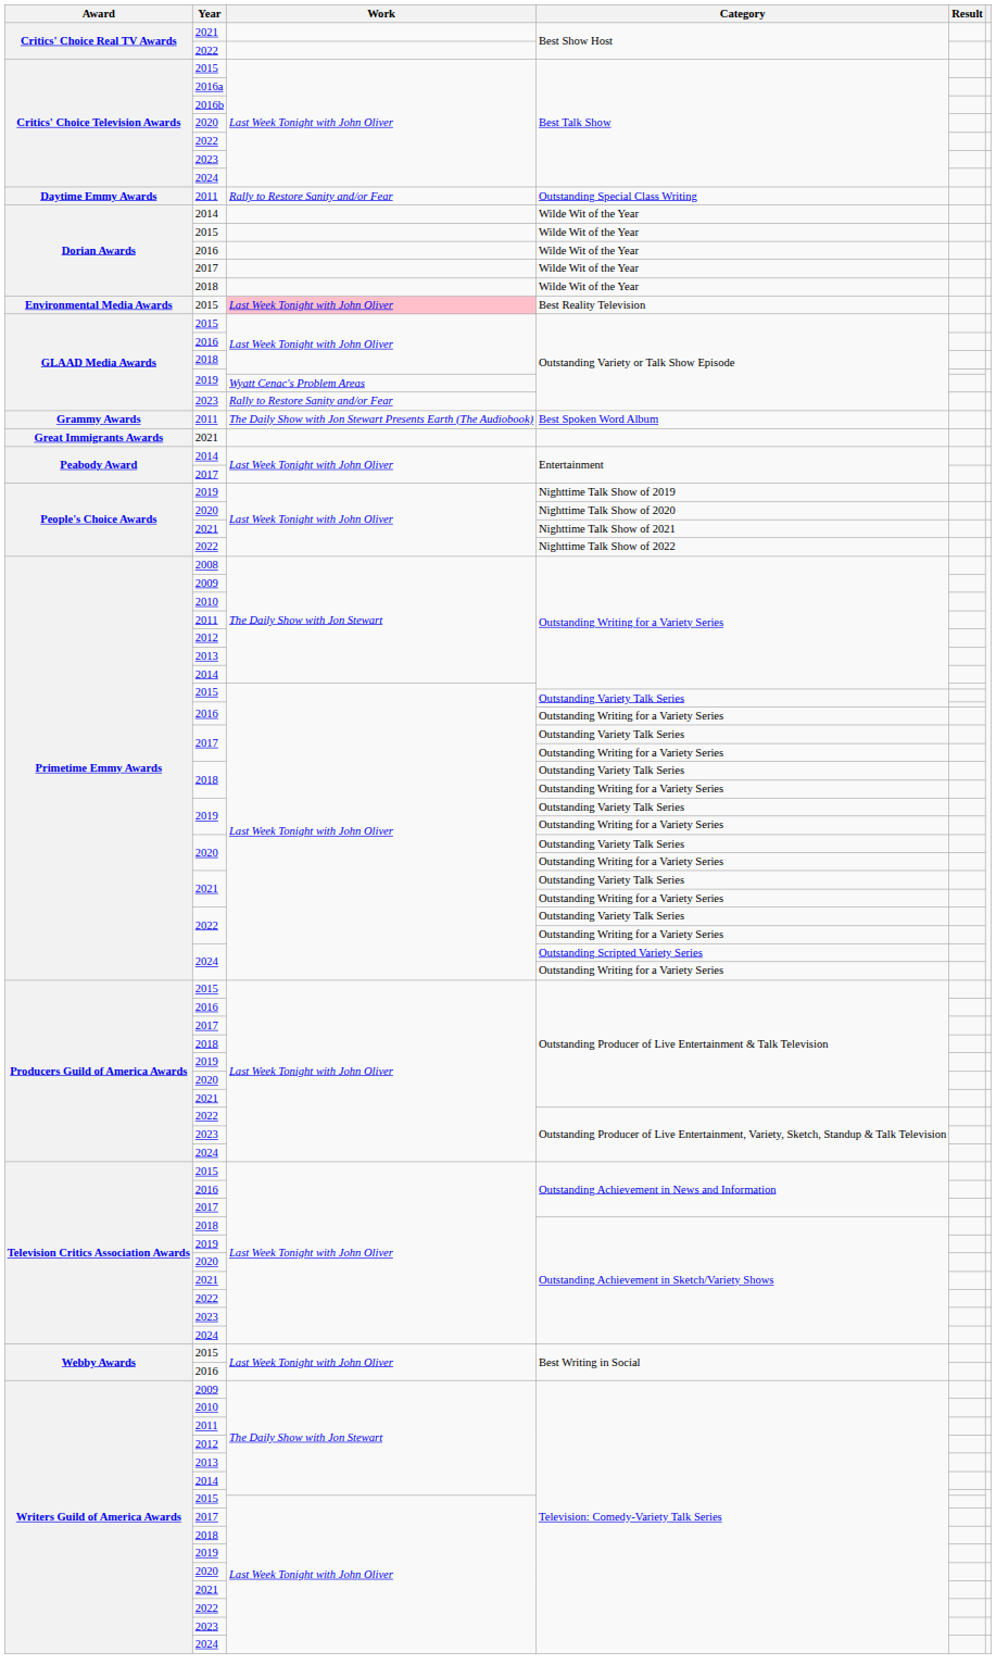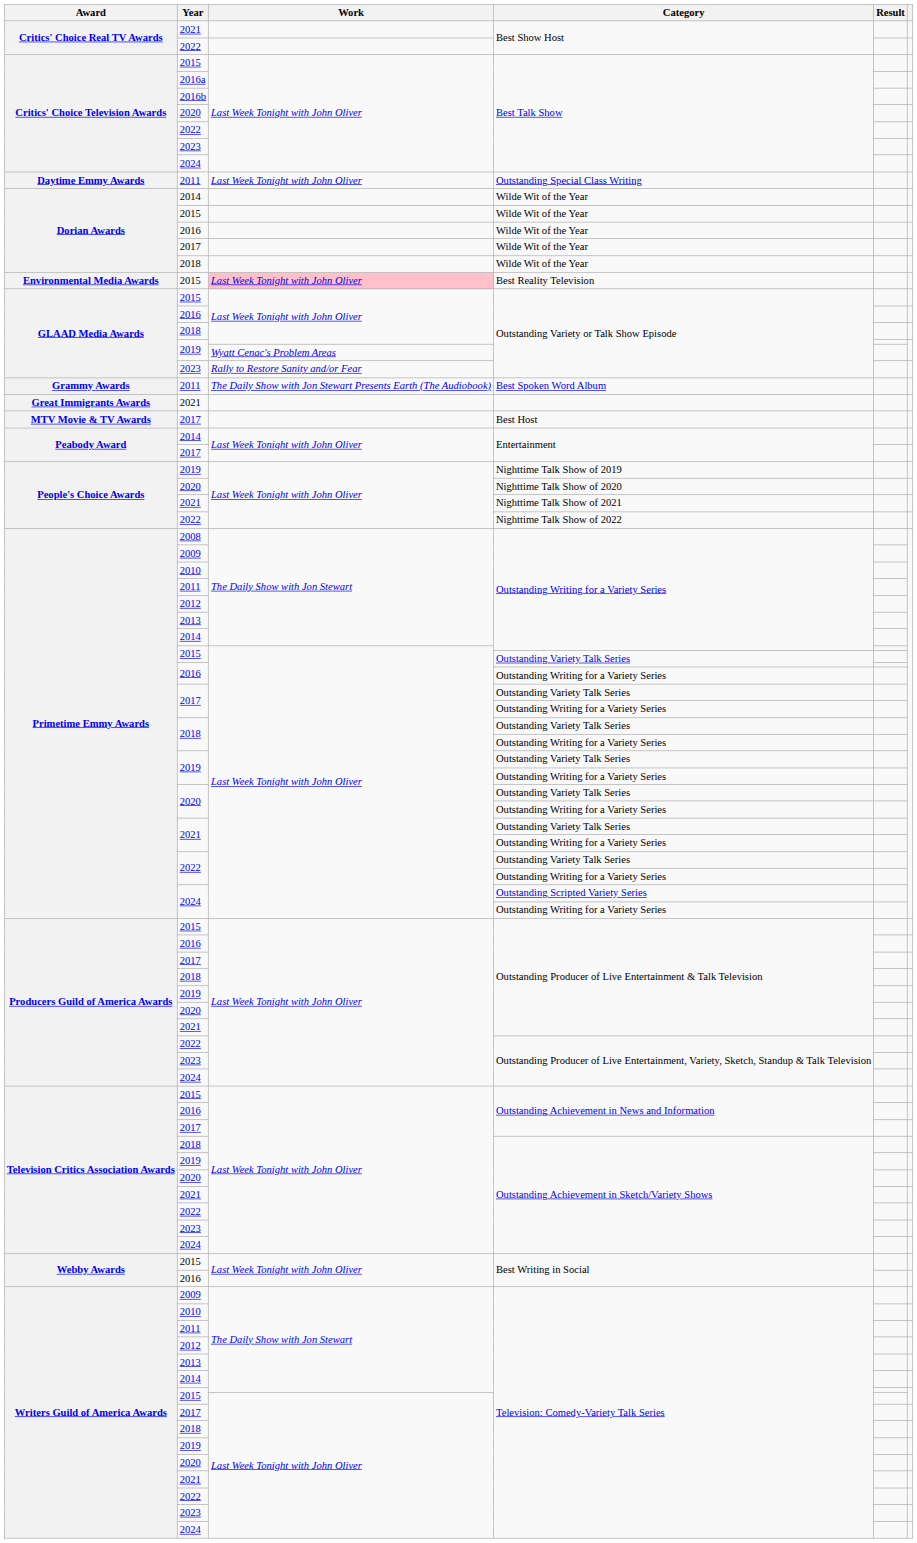Outstanding Special Class Writing | Work: Rally to Restore Sanity and/or Fear -> Last Week Tonight with John Oliver
+ row: MTV Movie & TV Awards | 2017 | Best Host
